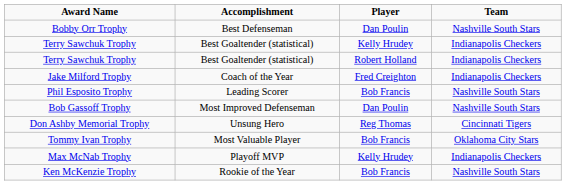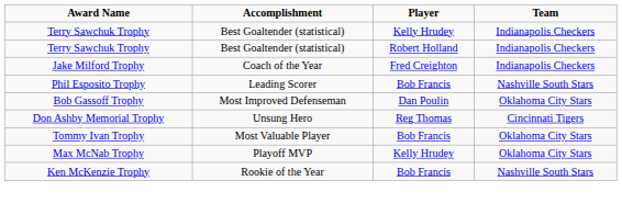- row: Bobby Orr Trophy | Best Defenseman | Dan Poulin | Nashville South Stars
Bob Gassoff Trophy | Team: Nashville South Stars -> Oklahoma City Stars
Max McNab Trophy | Team: Indianapolis Checkers -> Oklahoma City Stars
